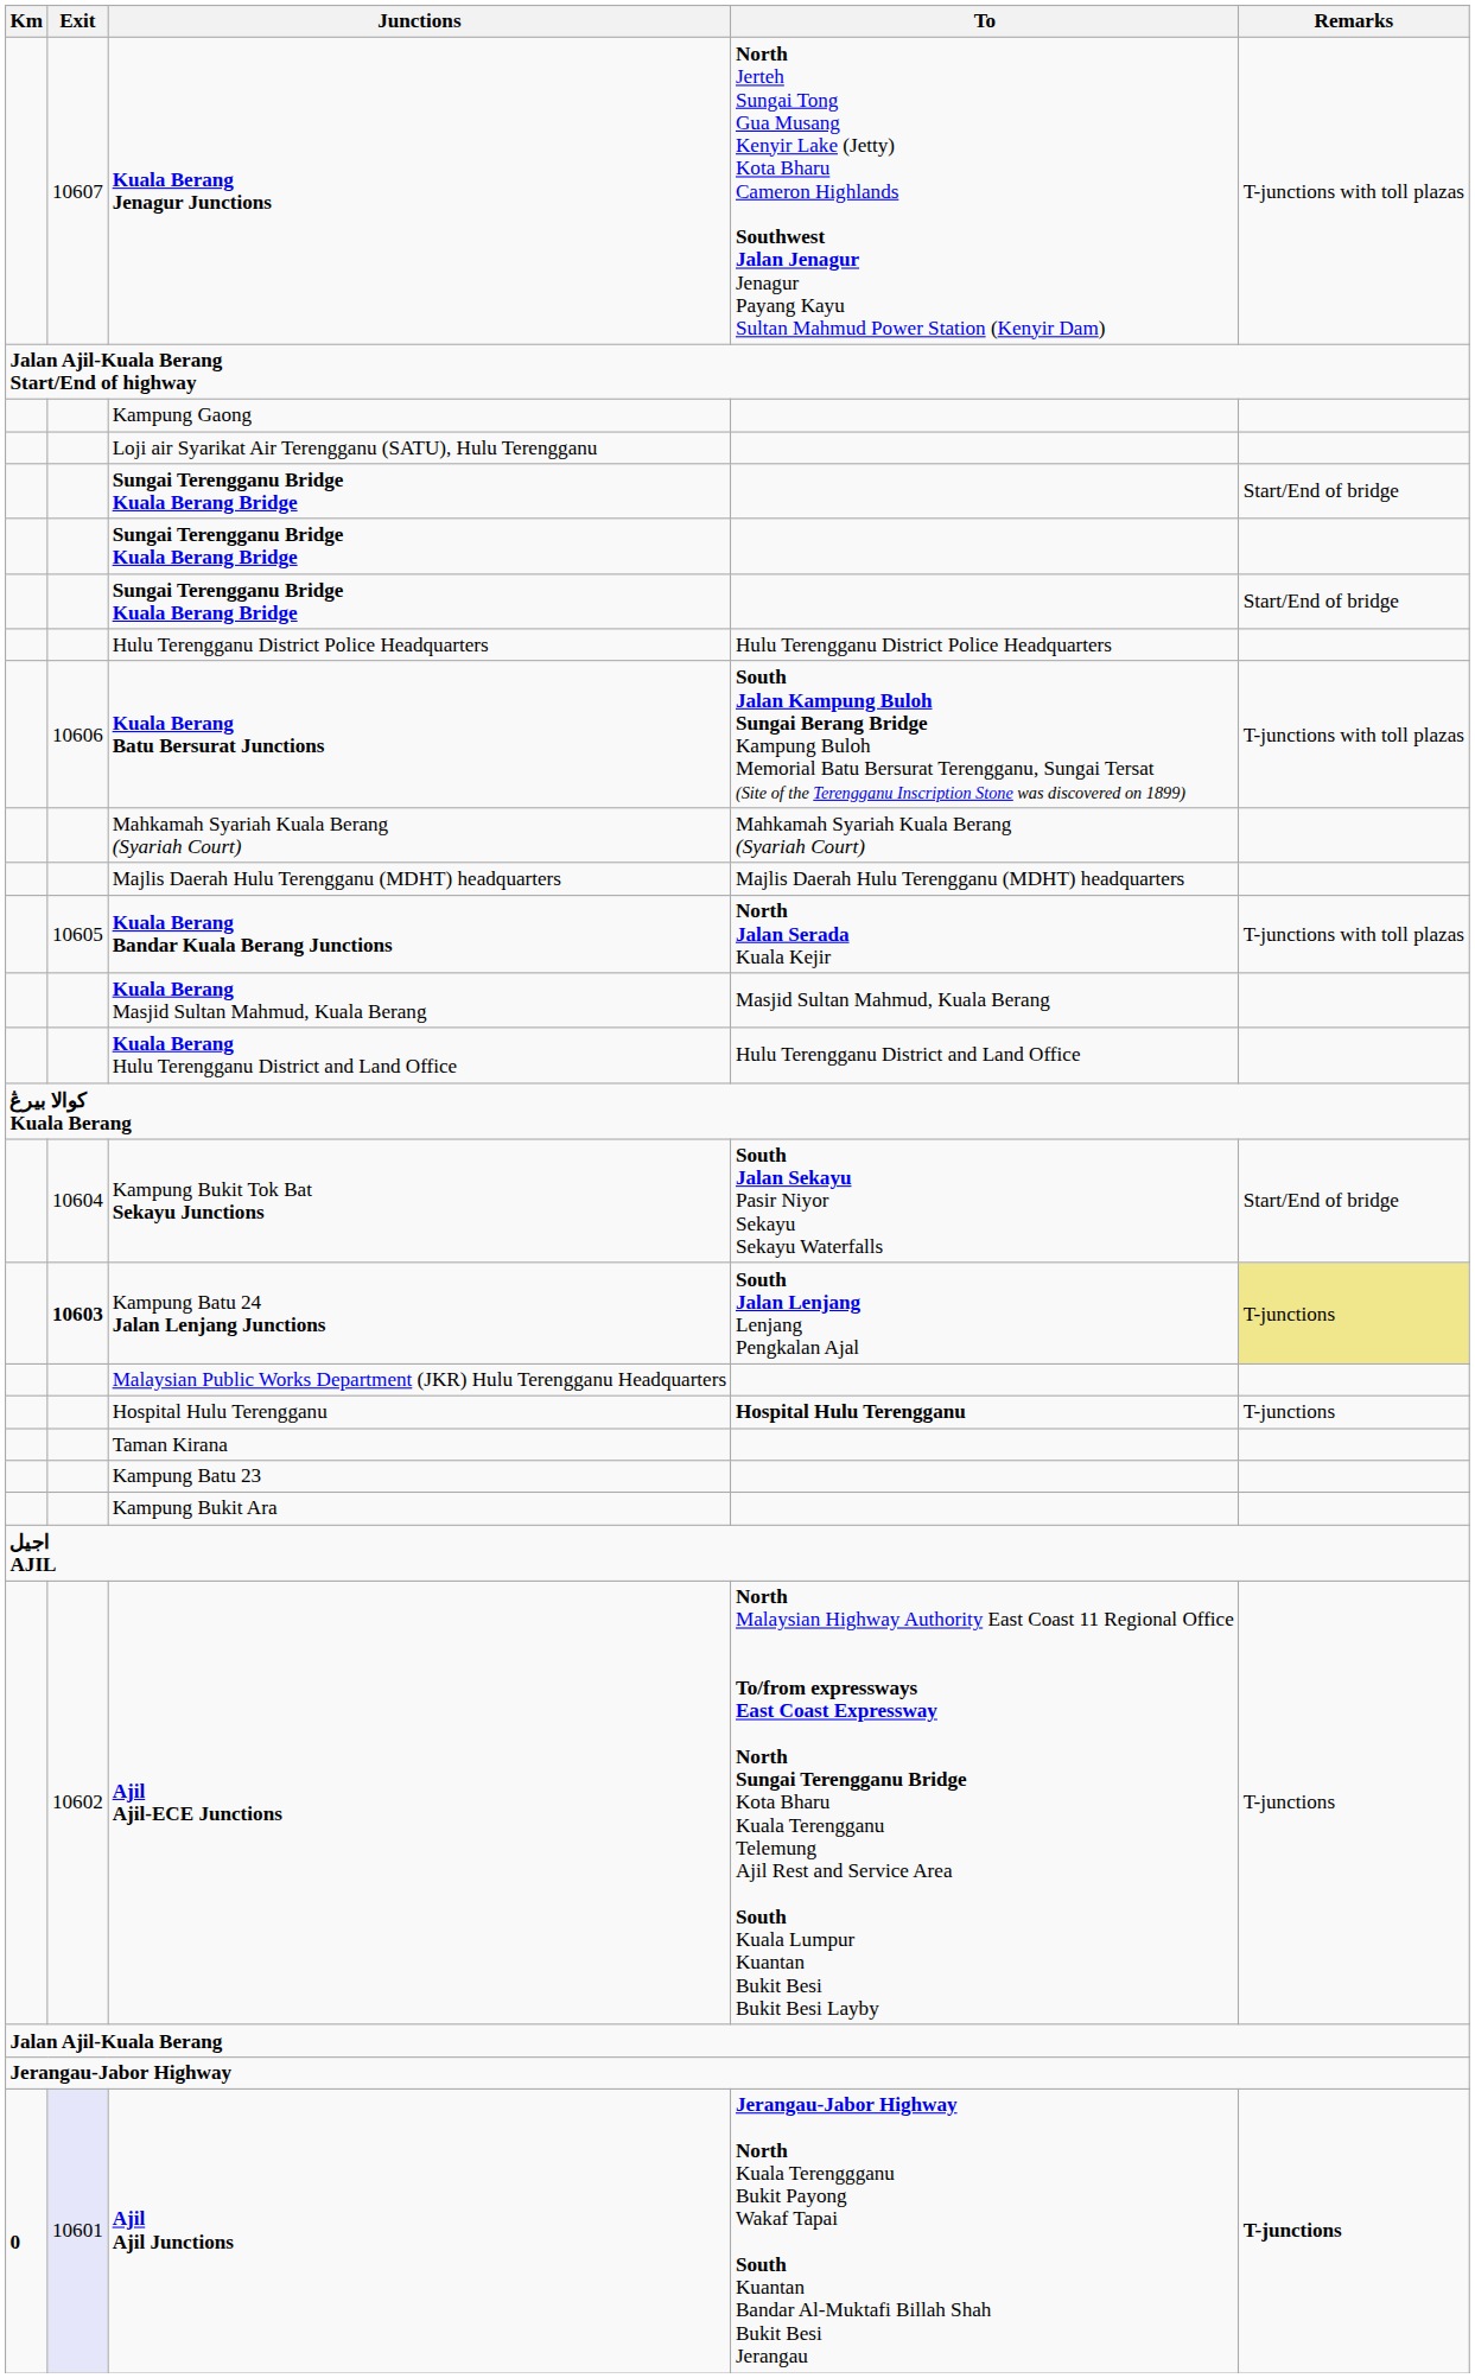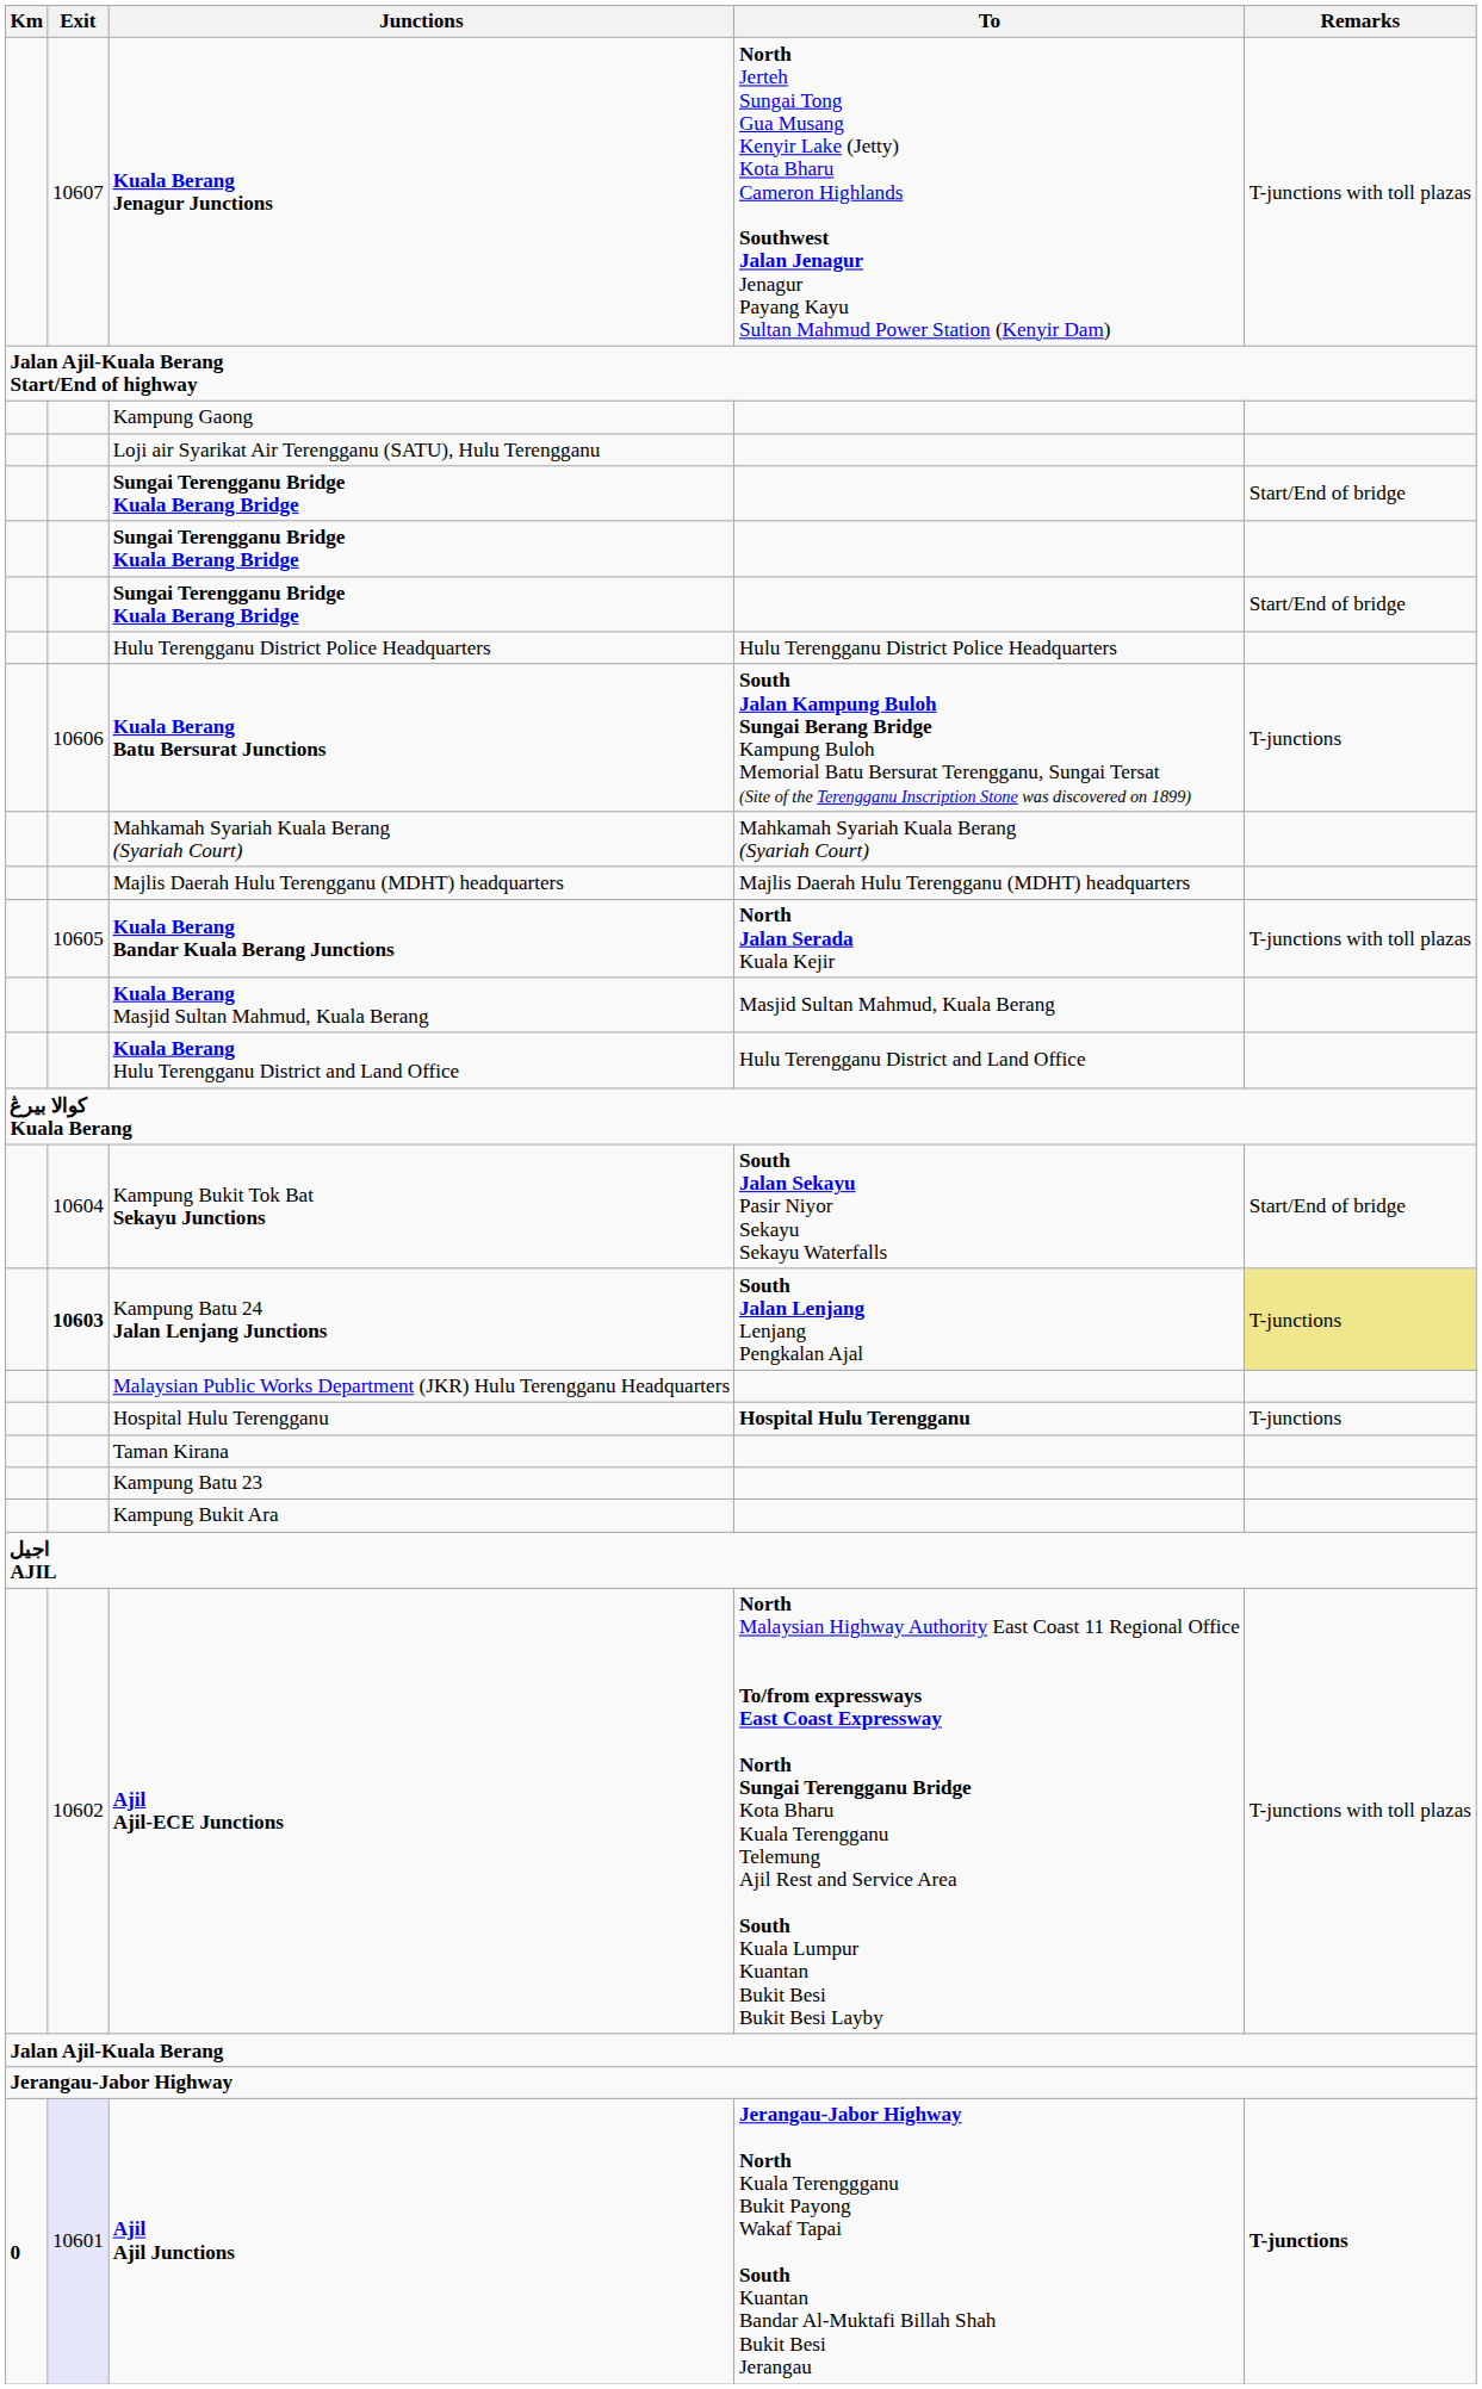Kuala Berang Batu Bersurat Junctions | Remarks: T-junctions with toll plazas -> T-junctions
Ajil Ajil-ECE Junctions | Remarks: T-junctions -> T-junctions with toll plazas
